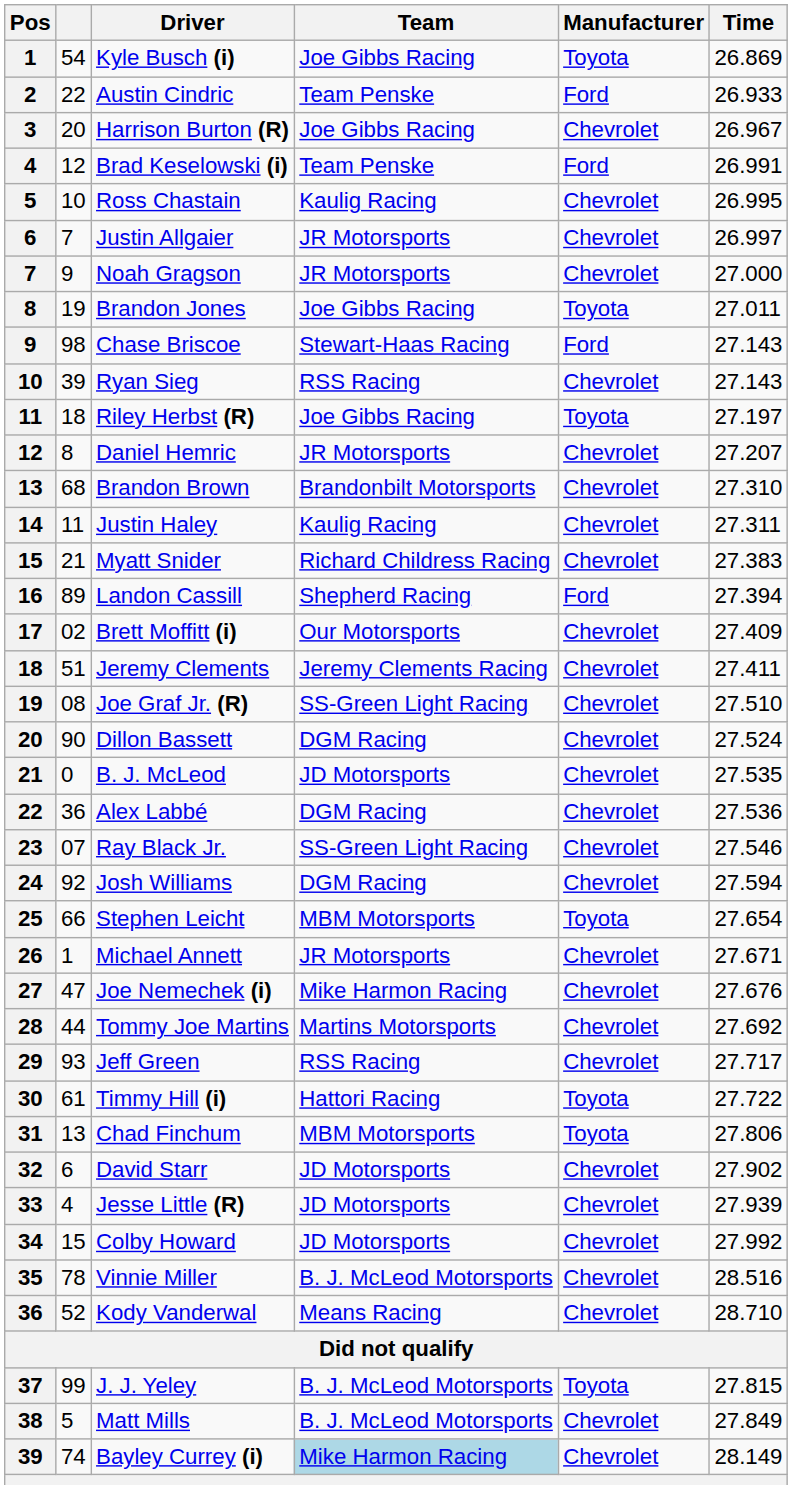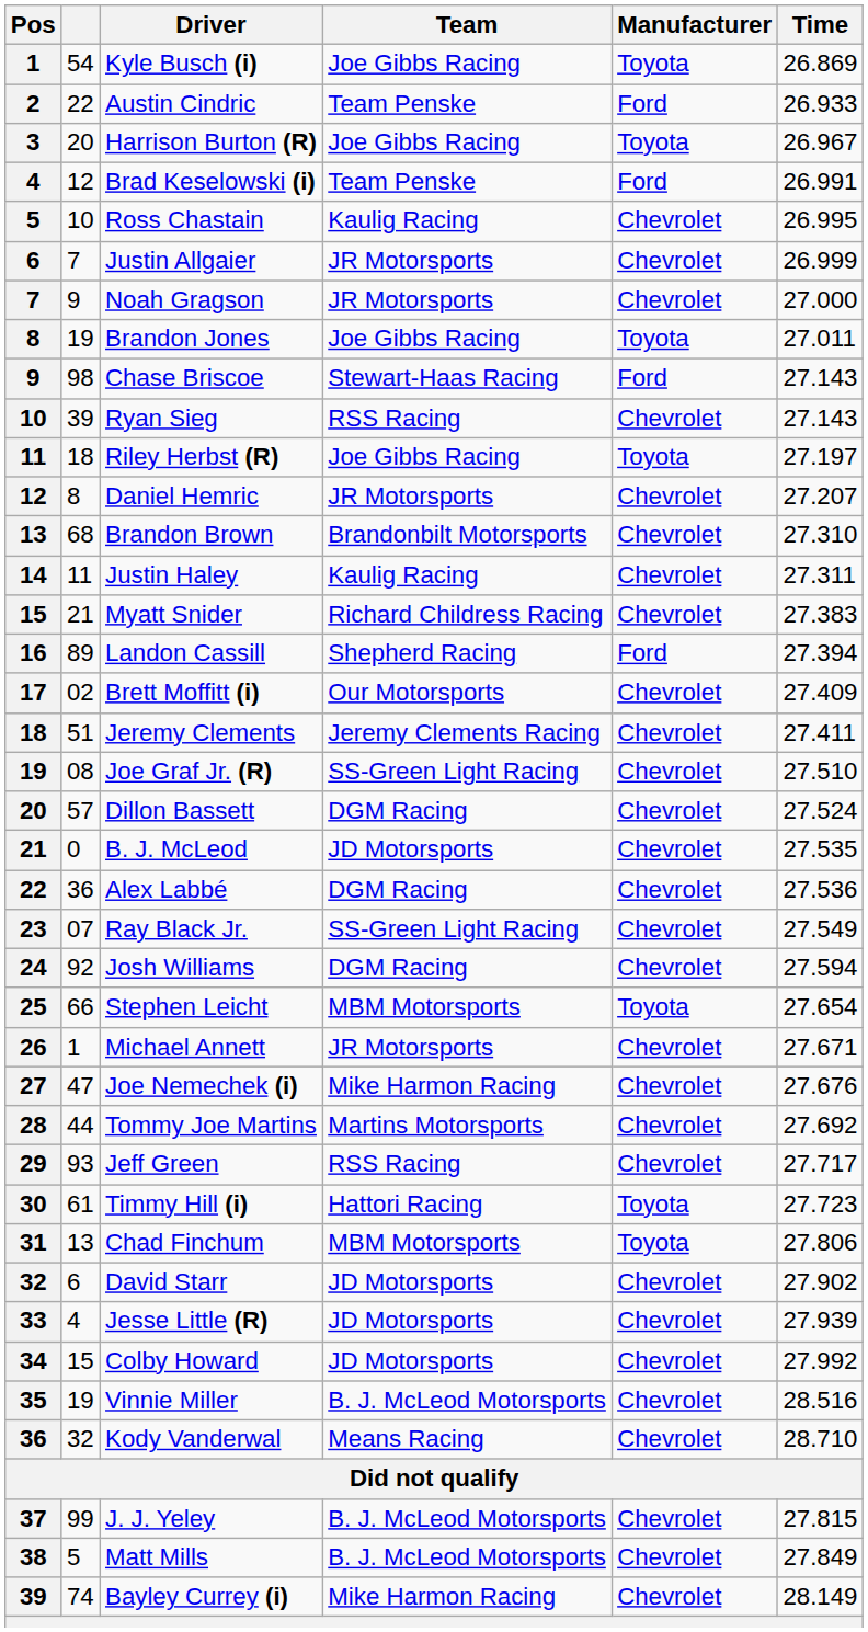Harrison Burton (R) | Manufacturer: Chevrolet -> Toyota
Justin Allgaier | Time: 26.997 -> 26.999
Dillon Bassett | column 2: 90 -> 57
Ray Black Jr. | Time: 27.546 -> 27.549
Timmy Hill (i) | Time: 27.722 -> 27.723
Vinnie Miller | column 2: 78 -> 19
Kody Vanderwal | column 2: 52 -> 32
J. J. Yeley | Manufacturer: Toyota -> Chevrolet
Bayley Currey (i) | Team: lightblue background -> no background
